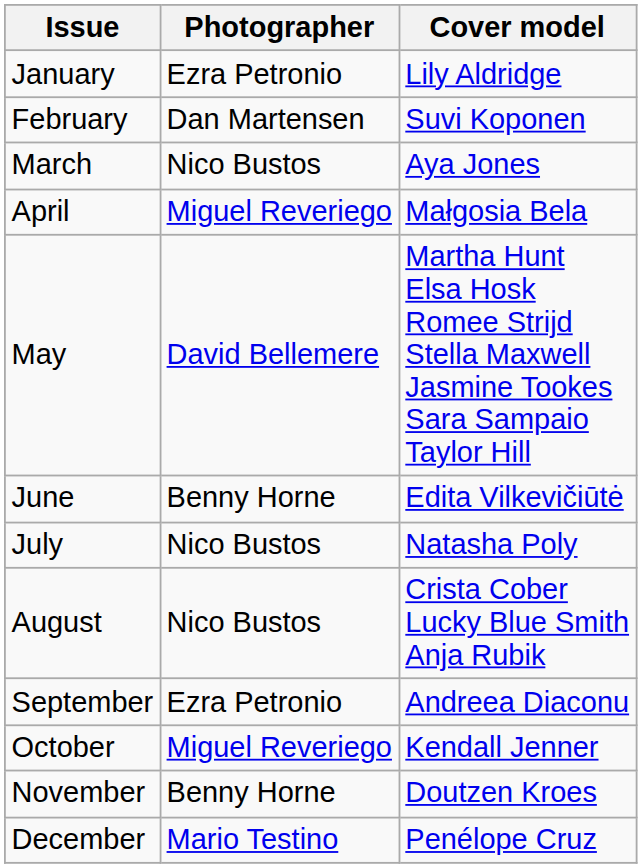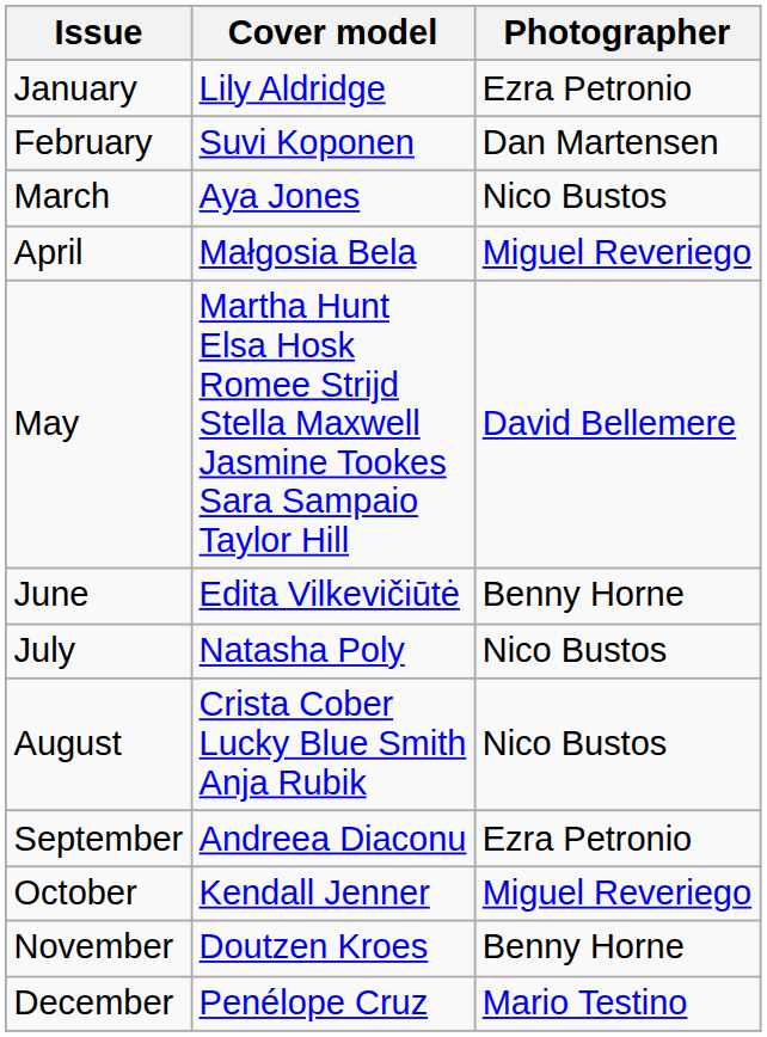columns swapped: Cover model <-> Photographer
